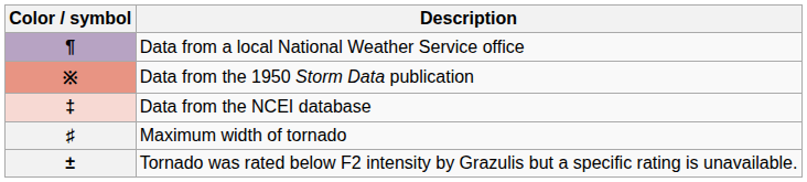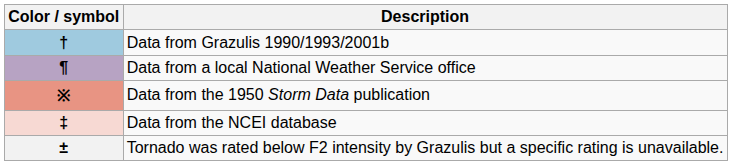+ row: † | Data from Grazulis 1990/1993/2001b
- row: ♯ | Maximum width of tornado
